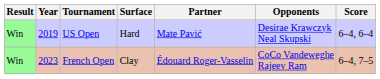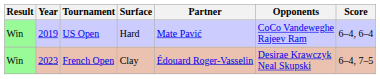US Open | Opponents: Desirae Krawczyk Neal Skupski -> CoCo Vandeweghe Rajeev Ram
French Open | Opponents: CoCo Vandeweghe Rajeev Ram -> Desirae Krawczyk Neal Skupski
